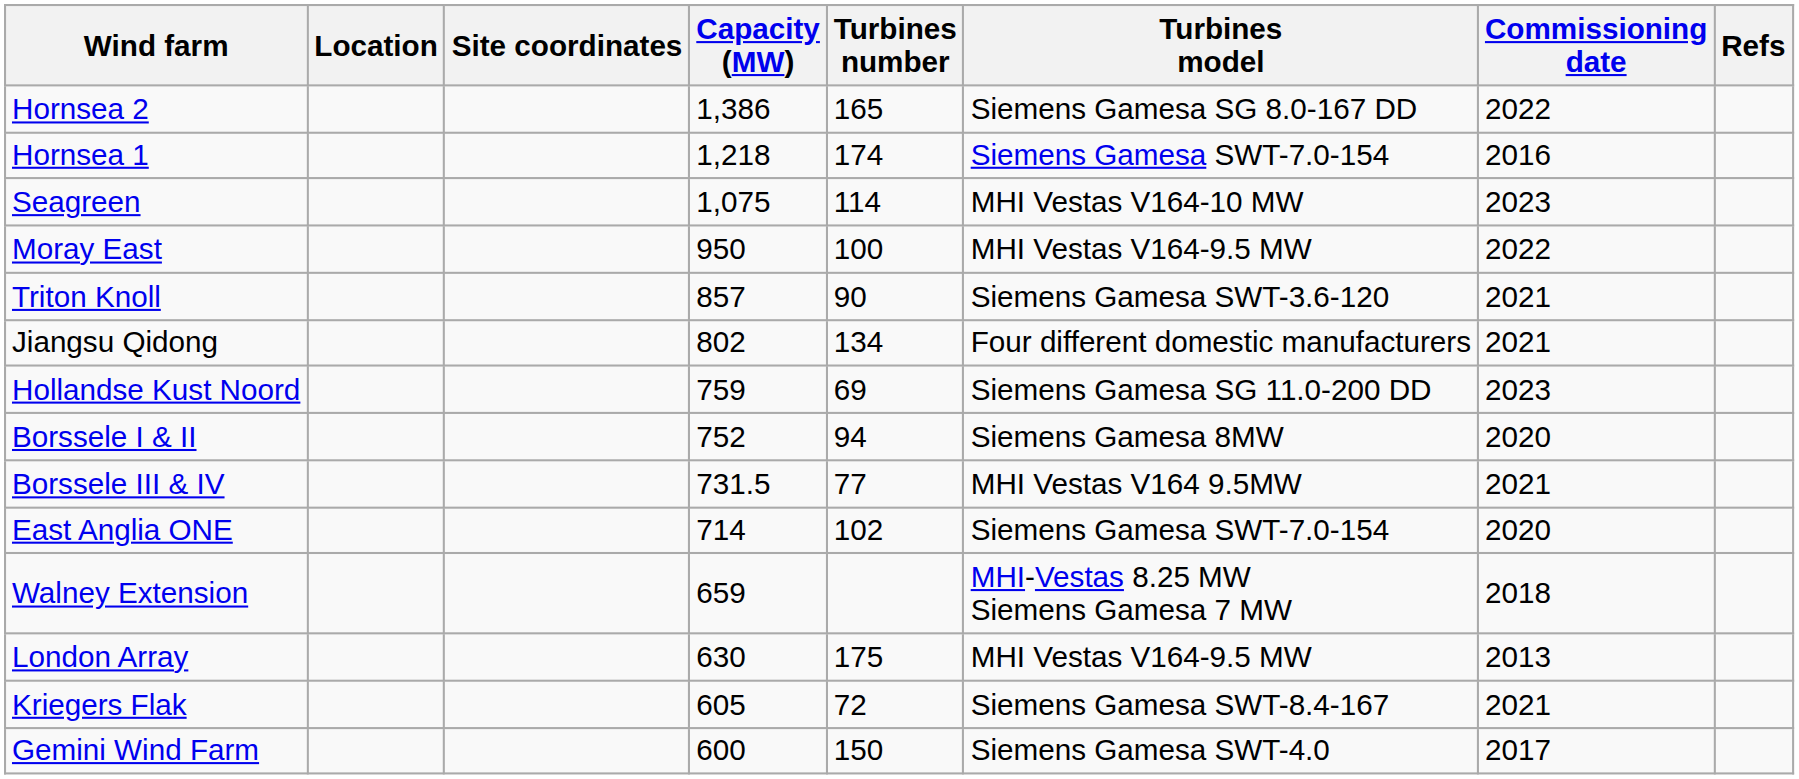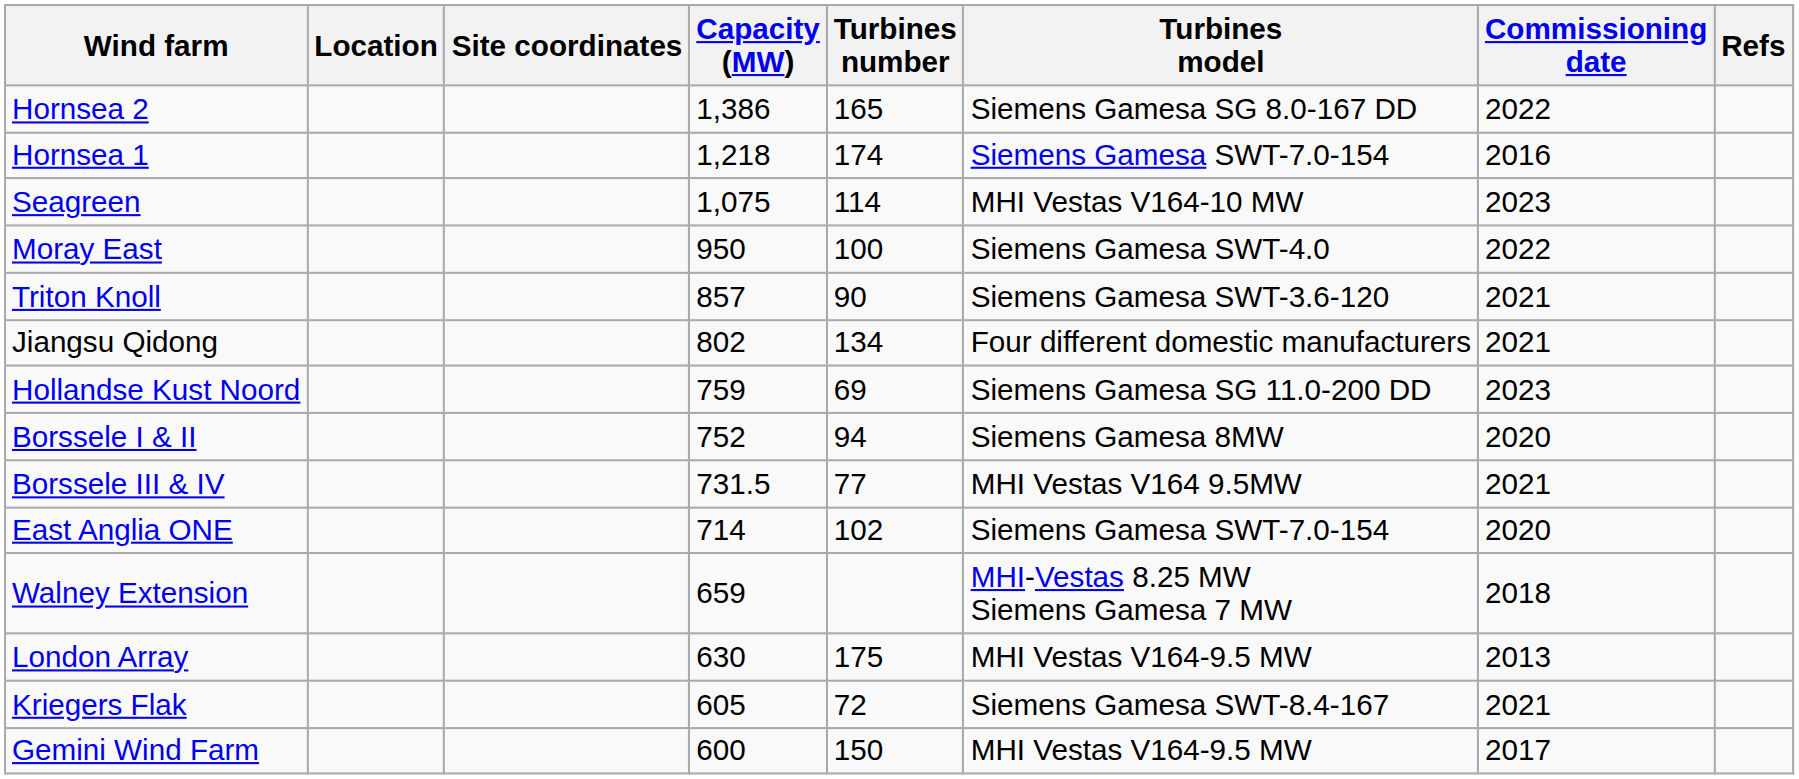Moray East | Turbines model: MHI Vestas V164-9.5 MW -> Siemens Gamesa SWT-4.0
Gemini Wind Farm | Turbines model: Siemens Gamesa SWT-4.0 -> MHI Vestas V164-9.5 MW
